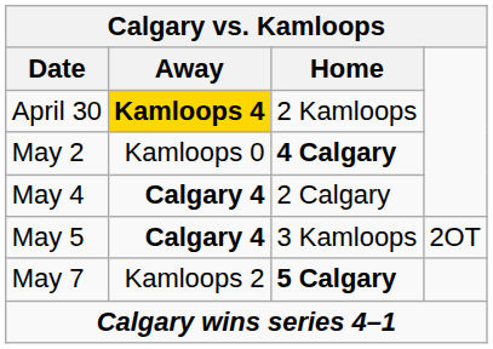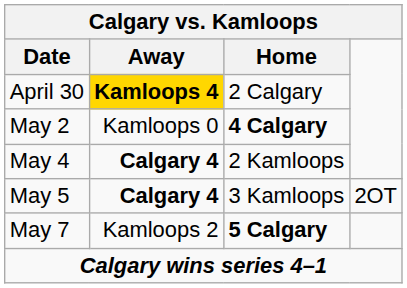April 30 | Home: 2 Kamloops -> 2 Calgary
May 4 | Home: 2 Calgary -> 2 Kamloops
